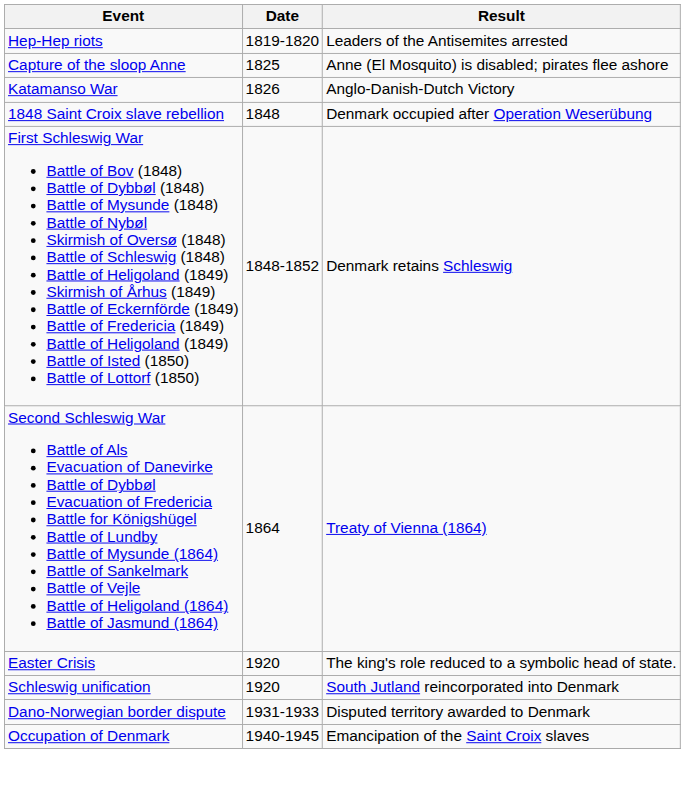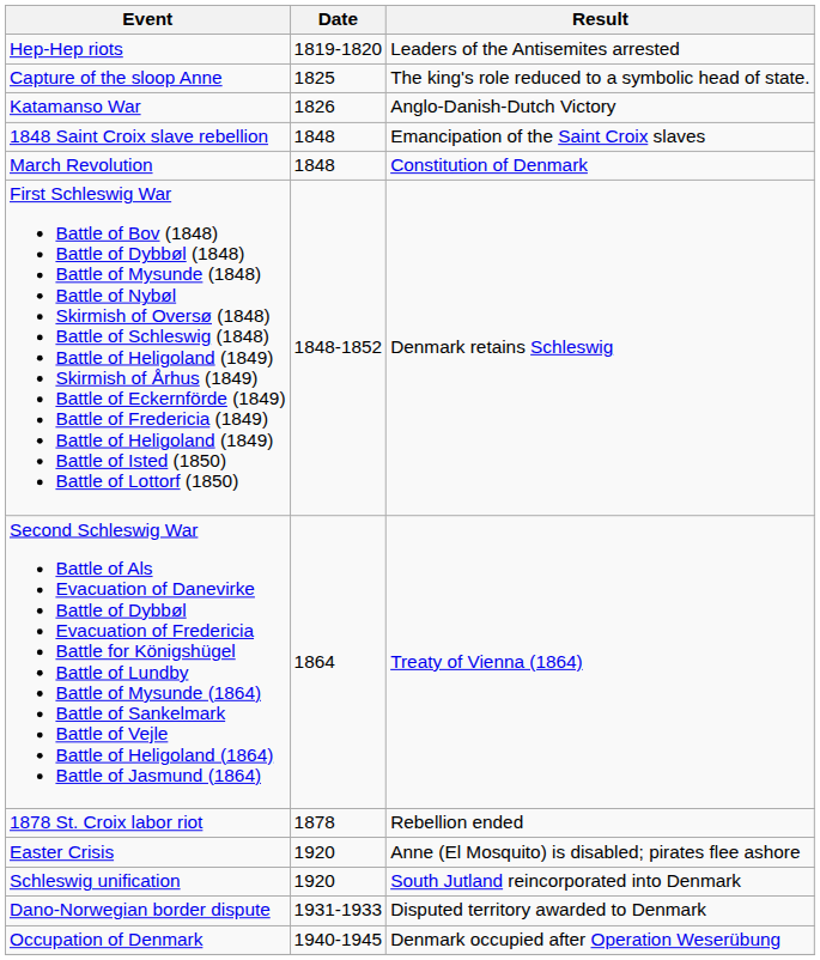Capture of the sloop Anne | Result: Anne (El Mosquito) is disabled; pirates flee ashore -> The king's role reduced to a symbolic head of state.
1848 Saint Croix slave rebellion | Result: Denmark occupied after Operation Weserübung -> Emancipation of the Saint Croix slaves
+ row: March Revolution | 1848 | Constitution of Denmark
+ row: 1878 St. Croix labor riot | 1878 | Rebellion ended
Easter Crisis | Result: The king's role reduced to a symbolic head of state. -> Anne (El Mosquito) is disabled; pirates flee ashore
Occupation of Denmark | Result: Emancipation of the Saint Croix slaves -> Denmark occupied after Operation Weserübung
